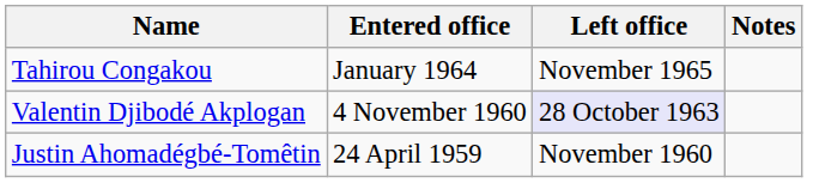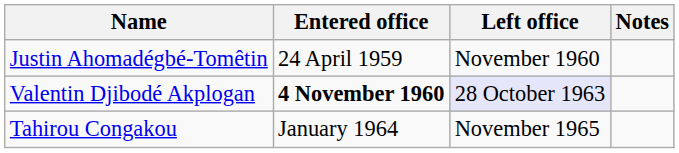rows swapped: Justin Ahomadégbé-Tomêtin <-> Tahirou Congakou
Valentin Djibodé Akplogan | Entered office: normal -> bold
